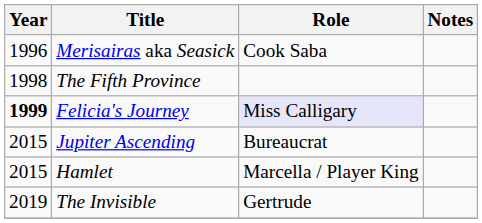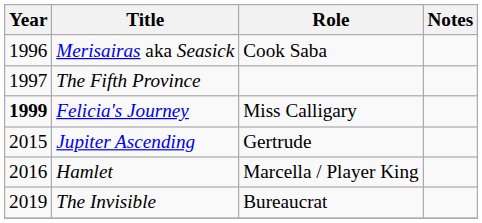The Fifth Province | Year: 1998 -> 1997
Felicia's Journey | Role: lavender background -> no background
Jupiter Ascending | Role: Bureaucrat -> Gertrude
Hamlet | Year: 2015 -> 2016
The Invisible | Role: Gertrude -> Bureaucrat
